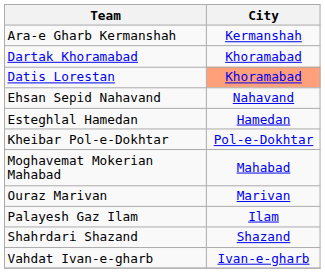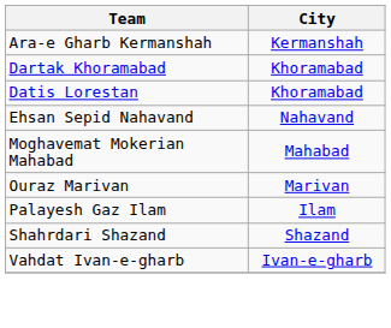Datis Lorestan | City: lightsalmon background -> no background
- row: Esteghlal Hamedan | Hamedan
- row: Kheibar Pol-e-Dokhtar | Pol-e-Dokhtar
